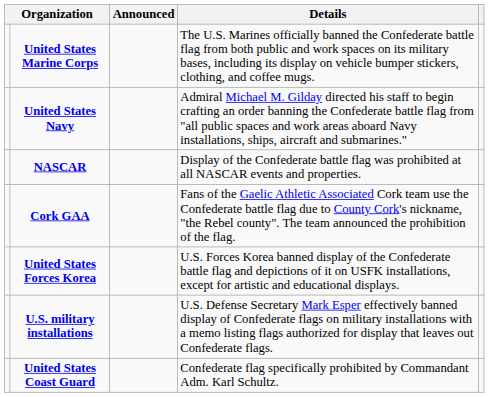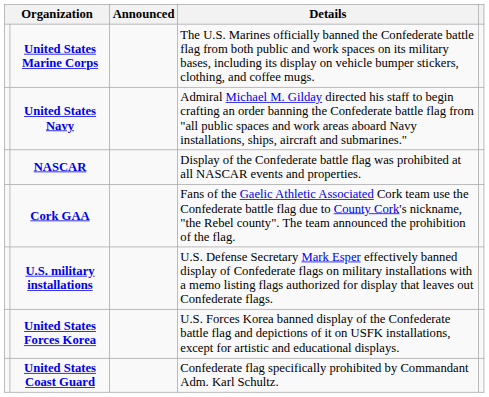rows swapped: United States Forces Korea <-> U.S. military installations
